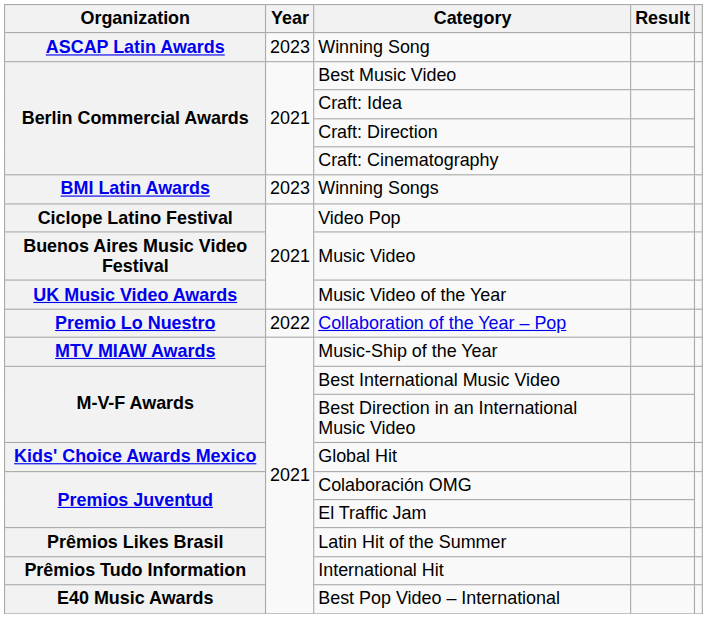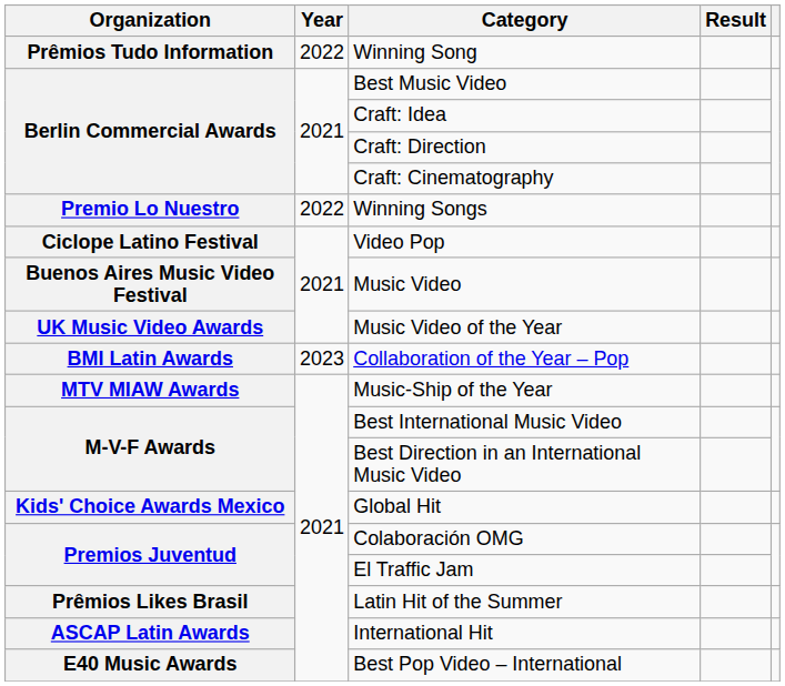Winning Song | Organization: ASCAP Latin Awards -> Prêmios Tudo Information
Winning Song | Year: 2023 -> 2022
Winning Songs | Organization: BMI Latin Awards -> Premio Lo Nuestro
Winning Songs | Year: 2023 -> 2022
Collaboration of the Year – Pop | Organization: Premio Lo Nuestro -> BMI Latin Awards
Collaboration of the Year – Pop | Year: 2022 -> 2023
International Hit | Organization: Prêmios Tudo Information -> ASCAP Latin Awards
